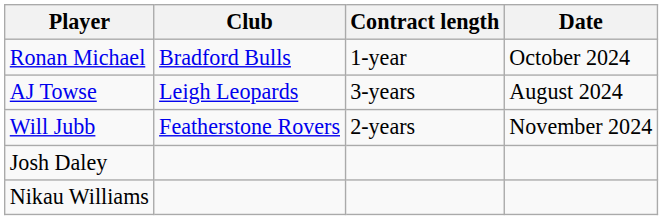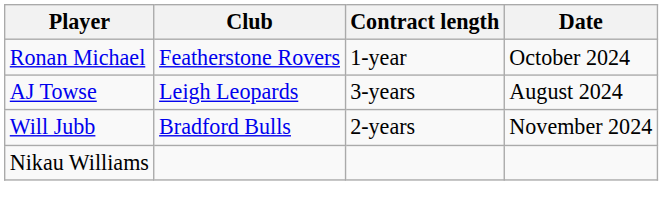Ronan Michael | Club: Bradford Bulls -> Featherstone Rovers
Will Jubb | Club: Featherstone Rovers -> Bradford Bulls
- row: Josh Daley
